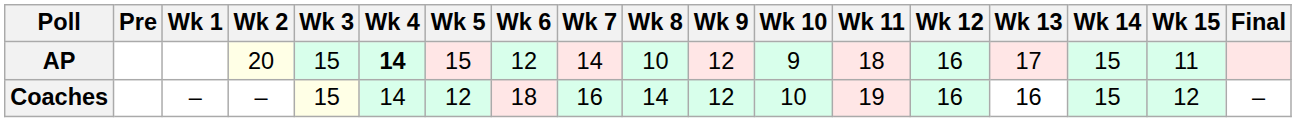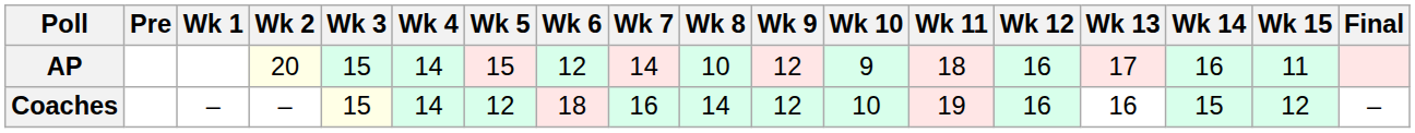AP | Wk 4: bold -> normal
AP | Wk 14: 15 -> 16
